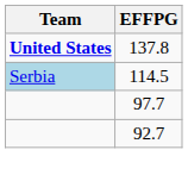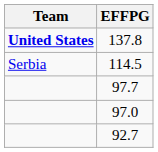114.5 | Team: lightblue background -> no background
+ row: 97.0
